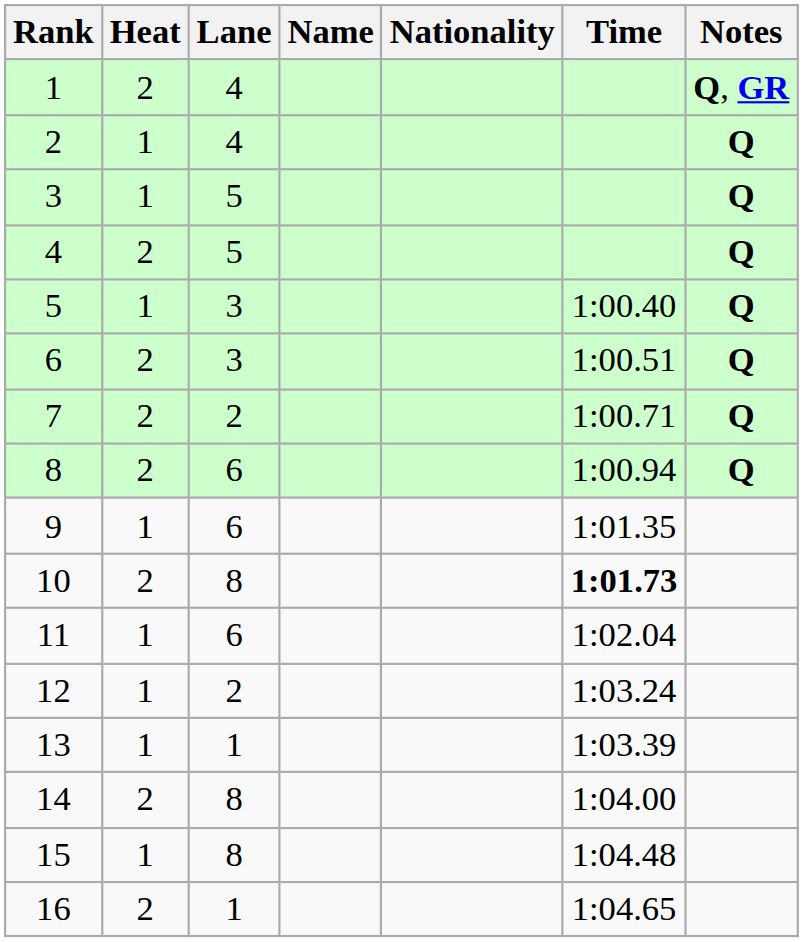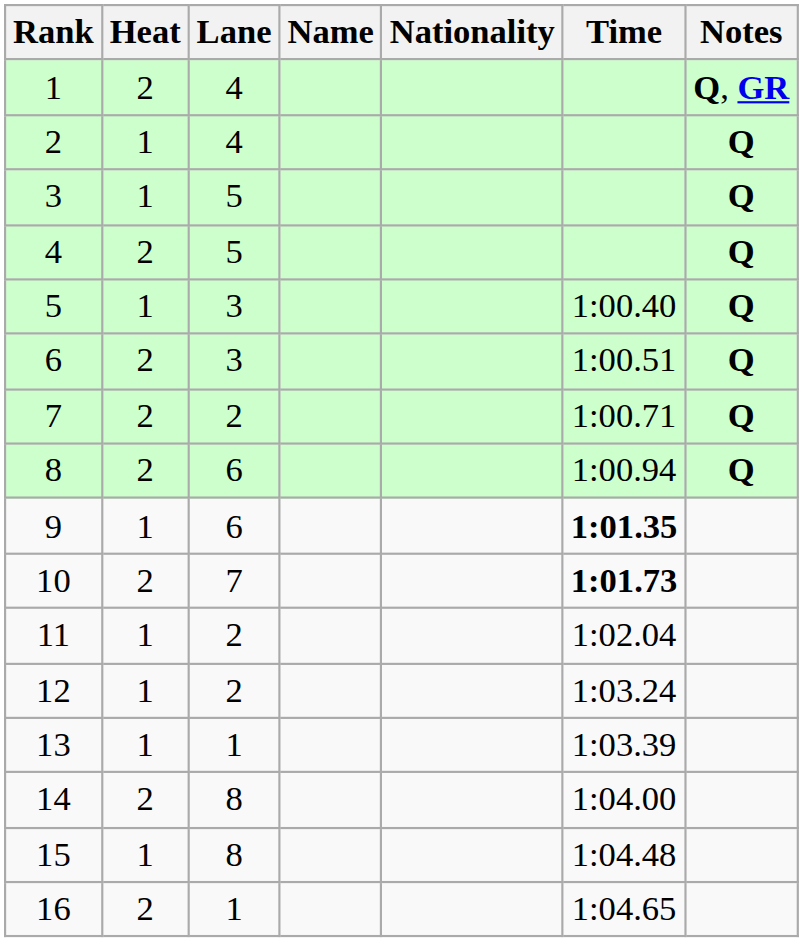9 | Time: normal -> bold
10 | Lane: 8 -> 7
11 | Lane: 6 -> 2
